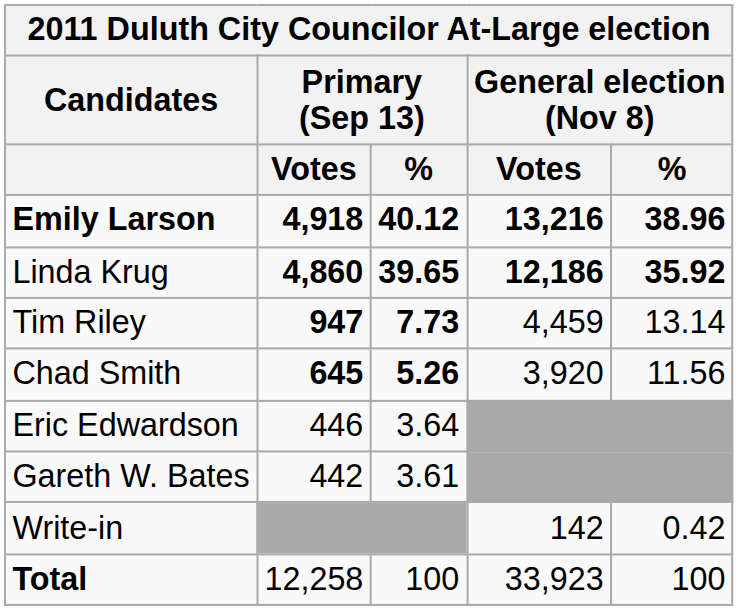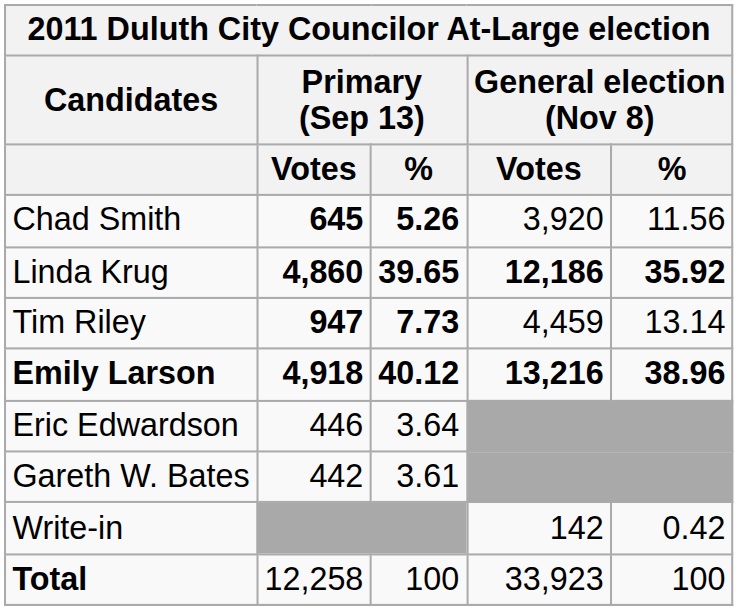rows swapped: Emily Larson <-> Chad Smith
